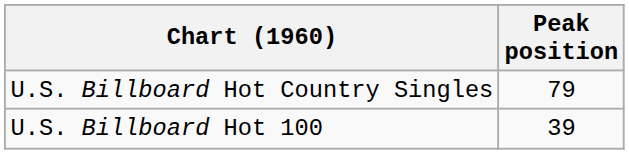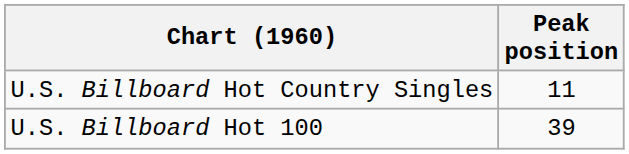U.S. Billboard Hot Country Singles | Peak position: 79 -> 11
